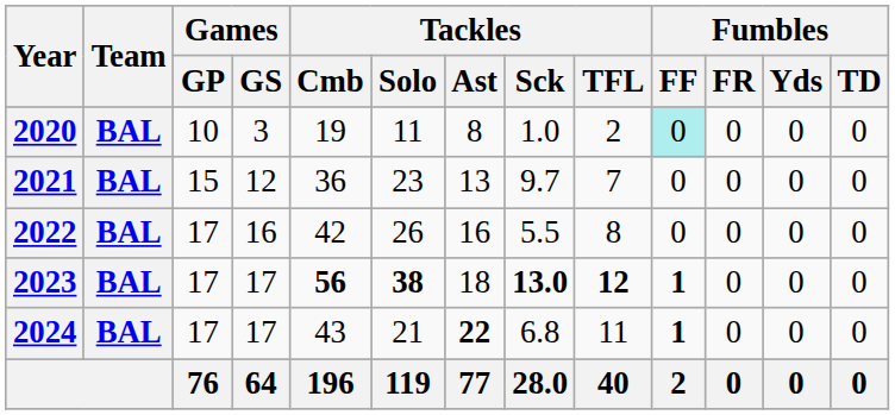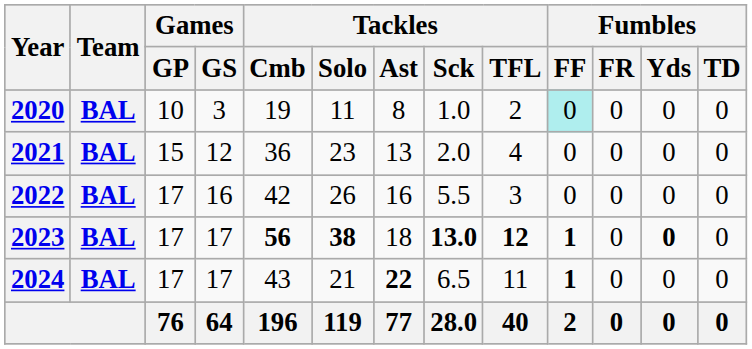2021 | Tackles / Sck: 9.7 -> 2.0
2021 | Tackles / TFL: 7 -> 4
2022 | Tackles / TFL: 8 -> 3
2023 | Fumbles / Yds: normal -> bold
2024 | Tackles / Sck: 6.8 -> 6.5
